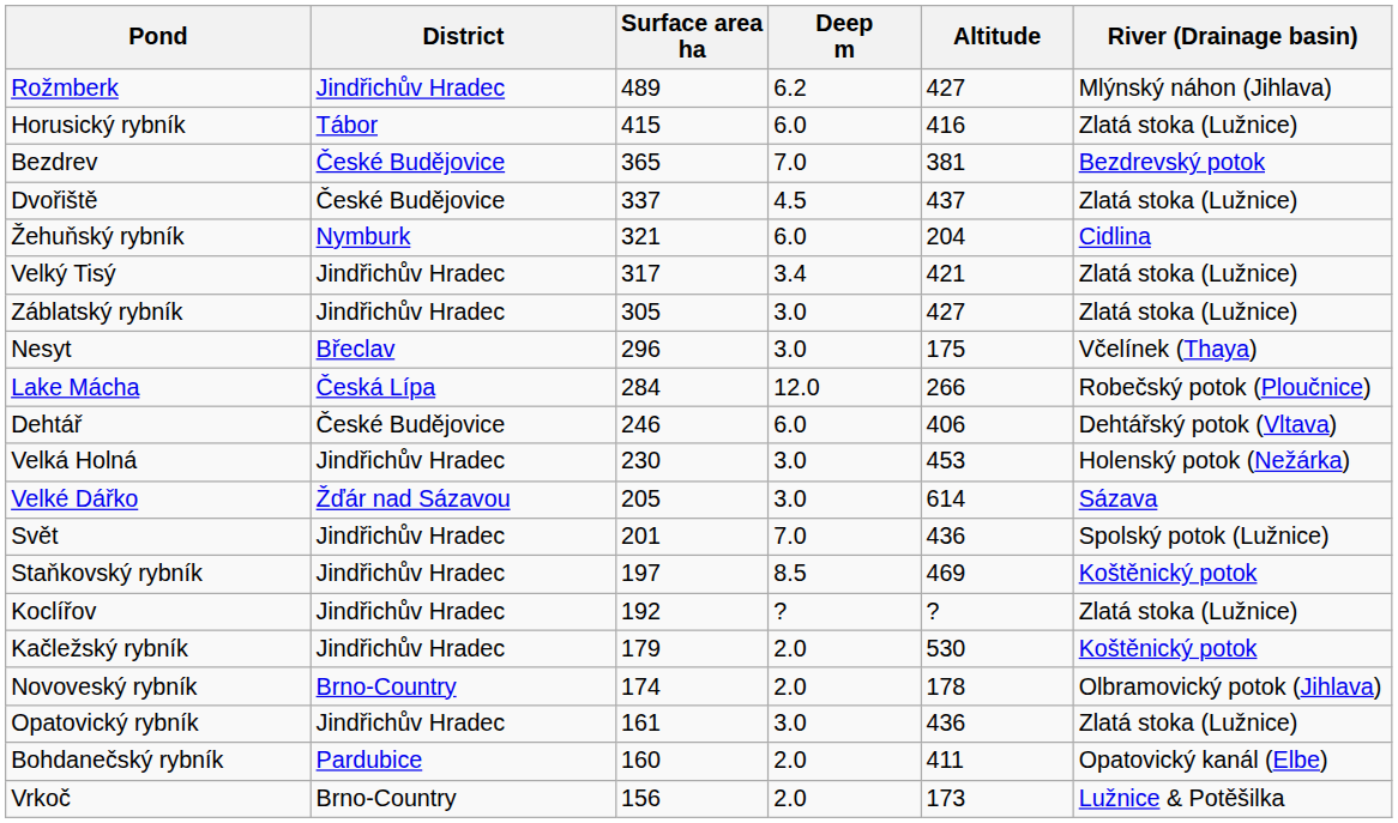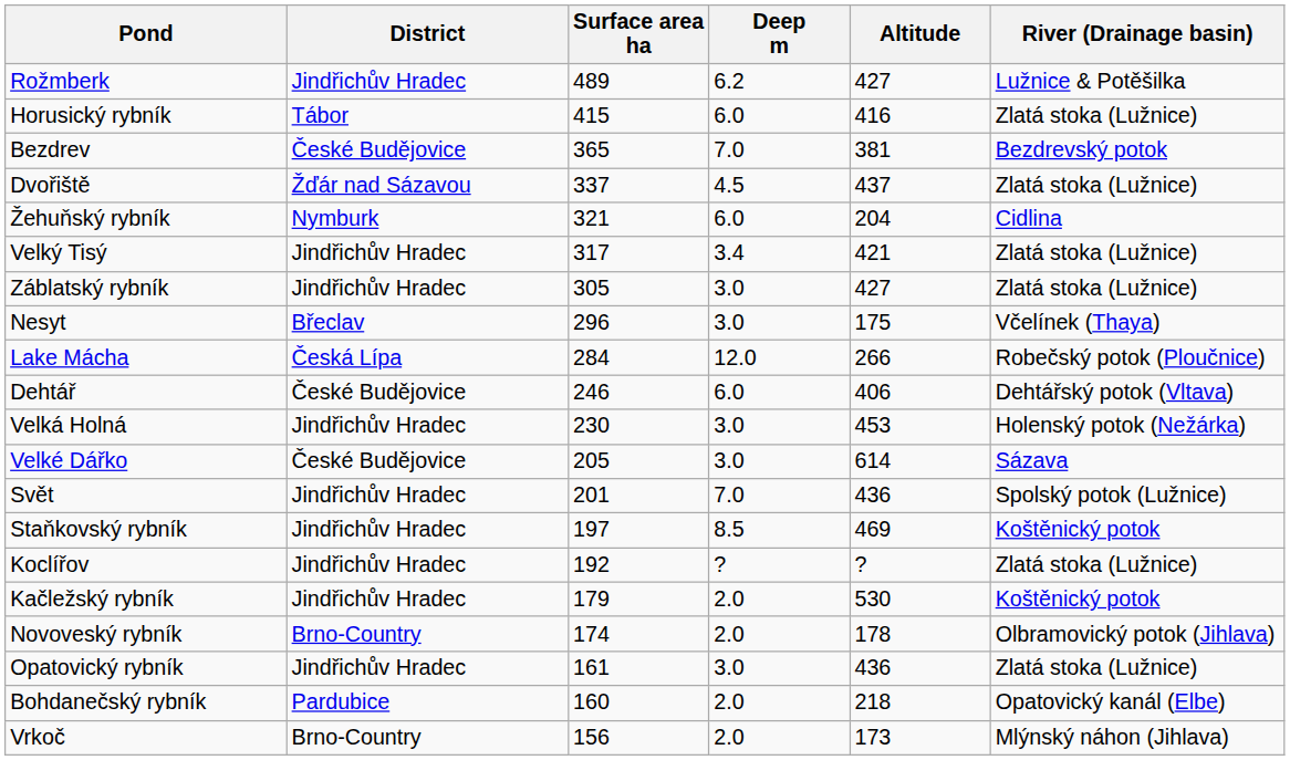Rožmberk | River (Drainage basin): Mlýnský náhon (Jihlava) -> Lužnice & Potěšilka
Dvořiště | District: České Budějovice -> Žďár nad Sázavou
Velké Dářko | District: Žďár nad Sázavou -> České Budějovice
Bohdanečský rybník | Altitude: 411 -> 218
Vrkoč | River (Drainage basin): Lužnice & Potěšilka -> Mlýnský náhon (Jihlava)
